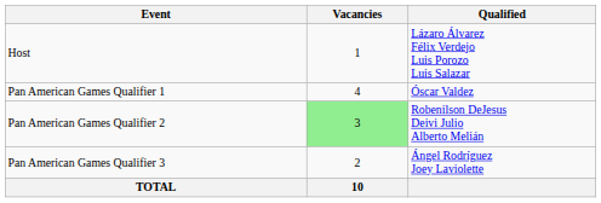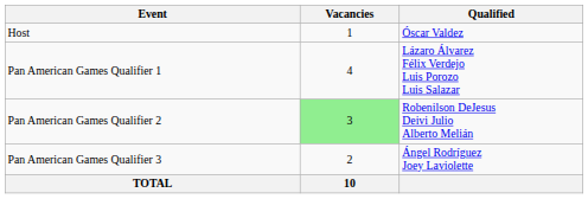Host | Qualified: Lázaro Álvarez Félix Verdejo Luis Porozo Luis Salazar -> Óscar Valdez
Pan American Games Qualifier 1 | Qualified: Óscar Valdez -> Lázaro Álvarez Félix Verdejo Luis Porozo Luis Salazar
